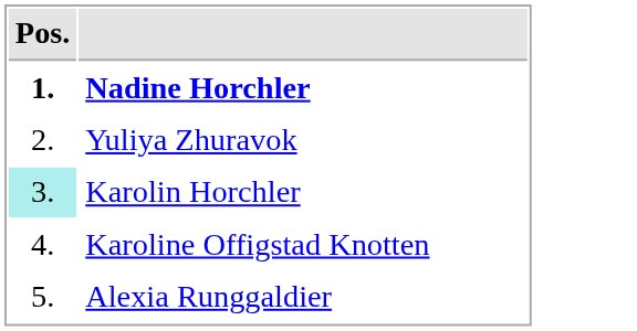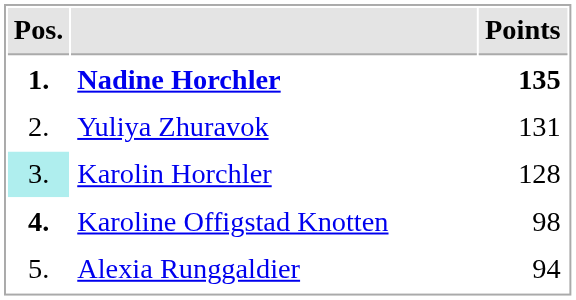+ column: Points | 135 | 131 | 128 | 98 | 94
Karoline Offigstad Knotten | Pos.: normal -> bold
